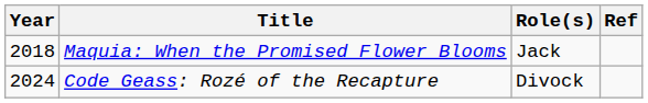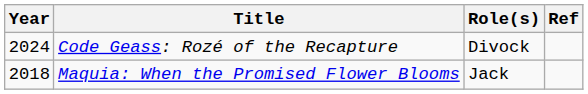rows swapped: Maquia: When the Promised Flower Blooms <-> Code Geass: Rozé of the Recapture
